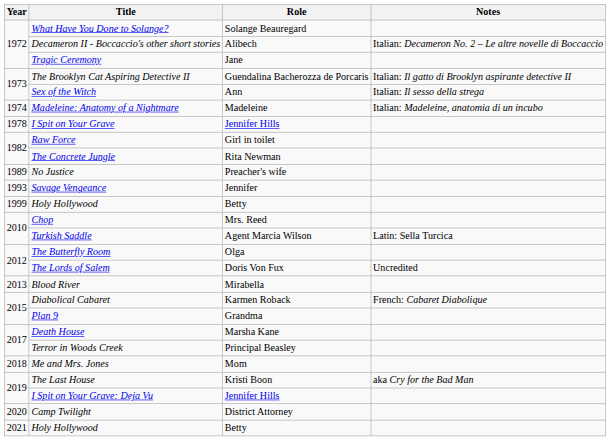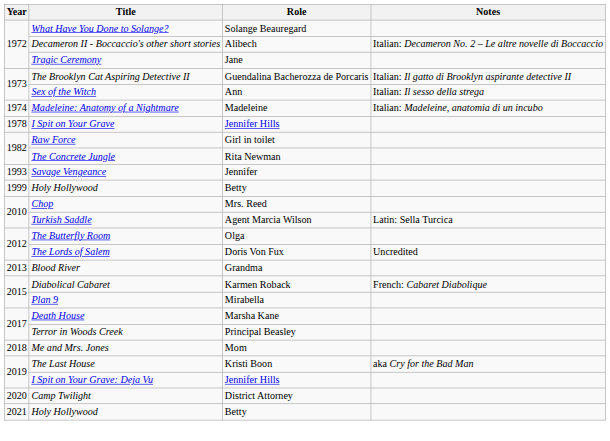- row: 1989 | No Justice | Preacher's wife
Blood River | Role: Mirabella -> Grandma
Plan 9 | Role: Grandma -> Mirabella
